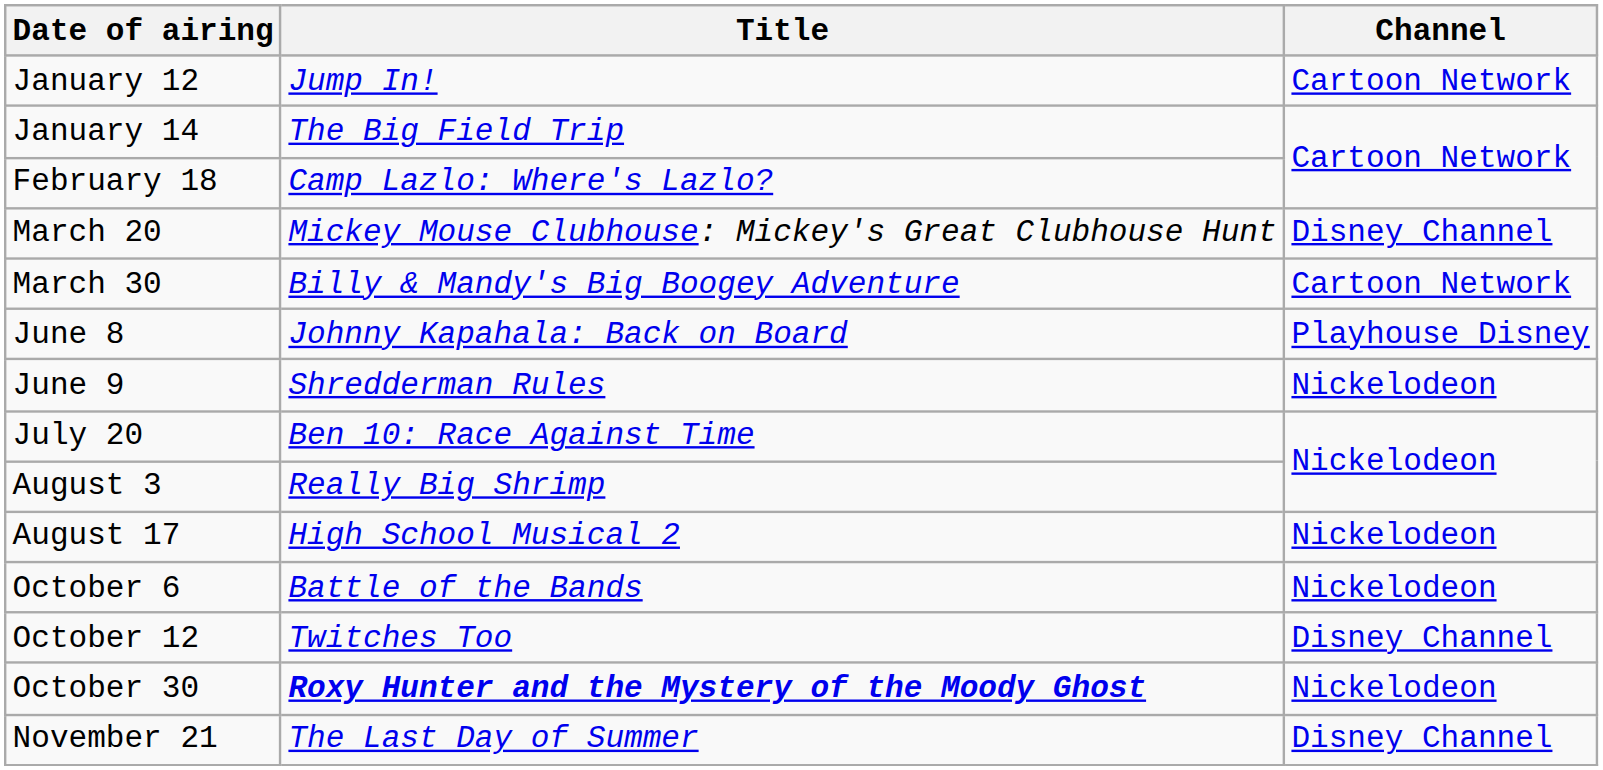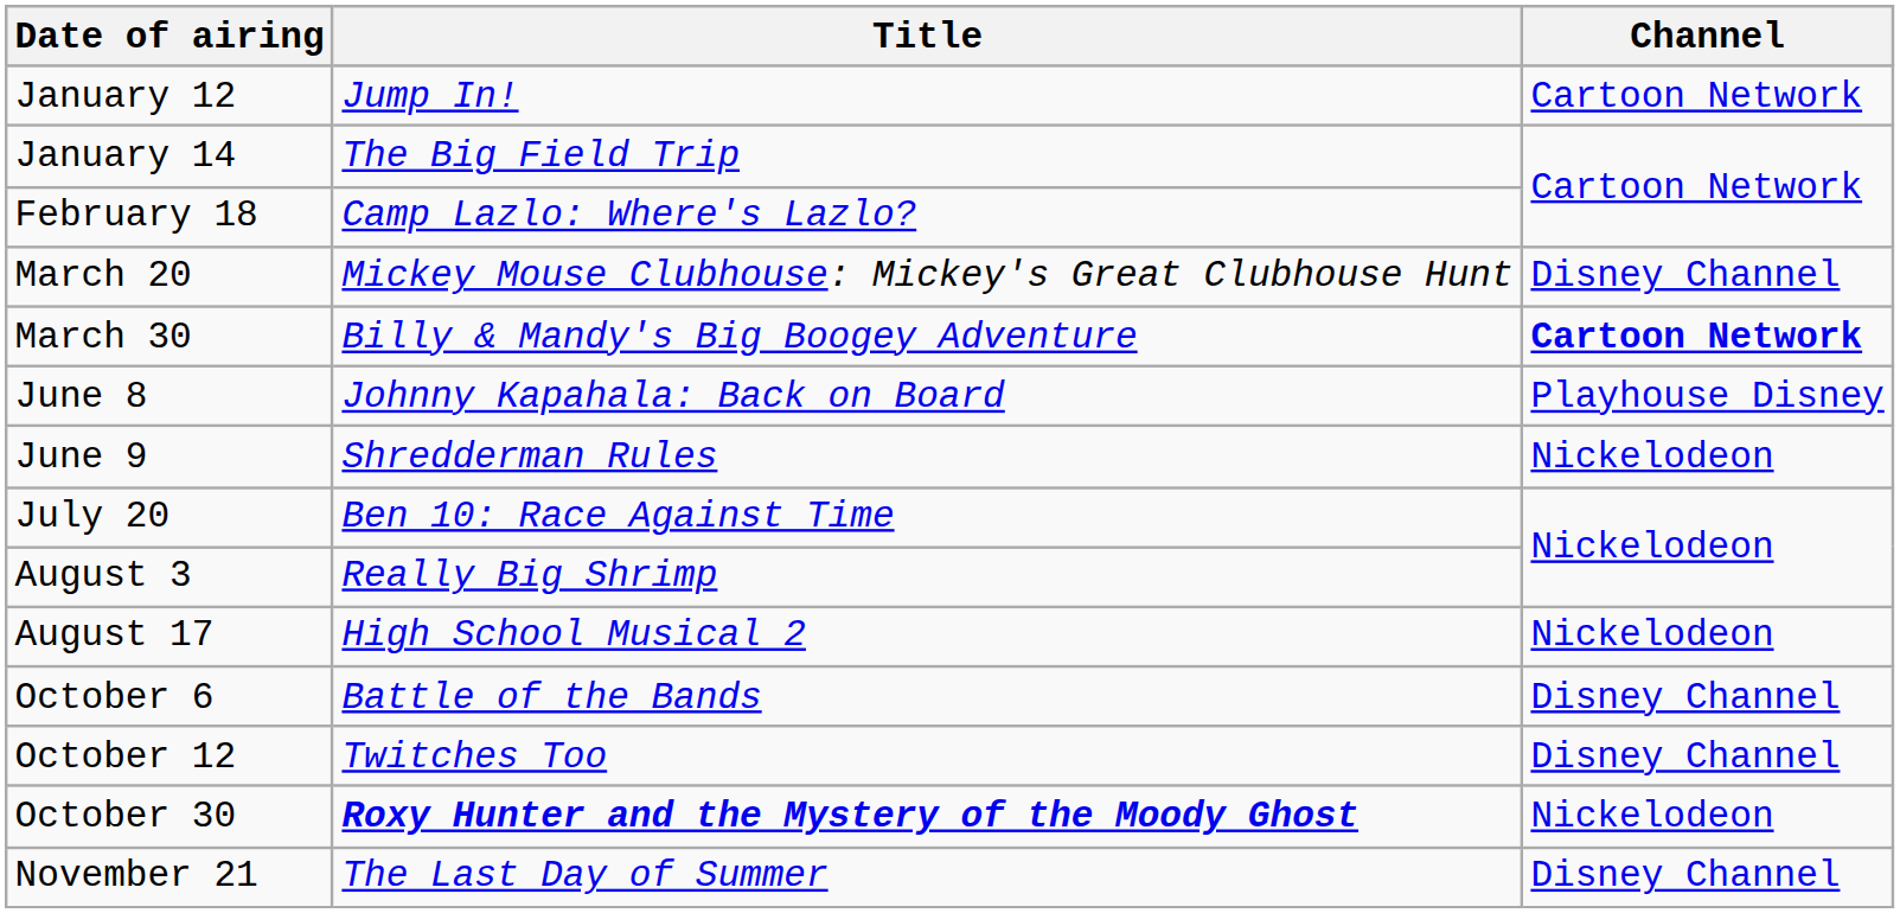March 30 | Channel: normal -> bold
October 6 | Channel: Nickelodeon -> Disney Channel
